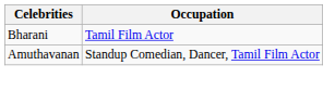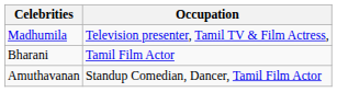+ row: Madhumila | Television presenter, Tamil TV & Film Actress,
